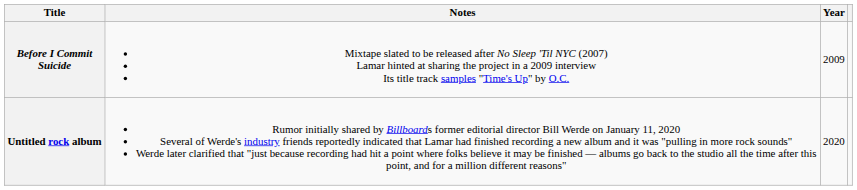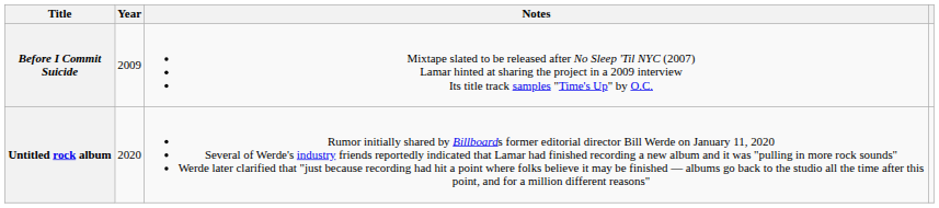columns swapped: Year <-> Notes
